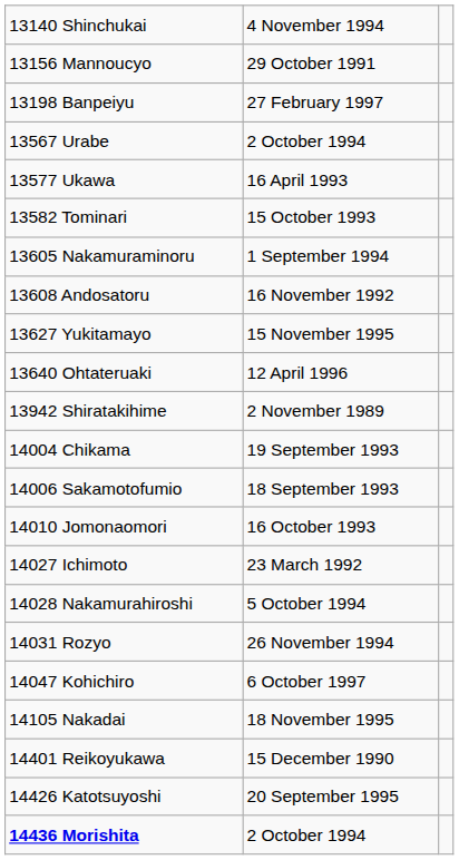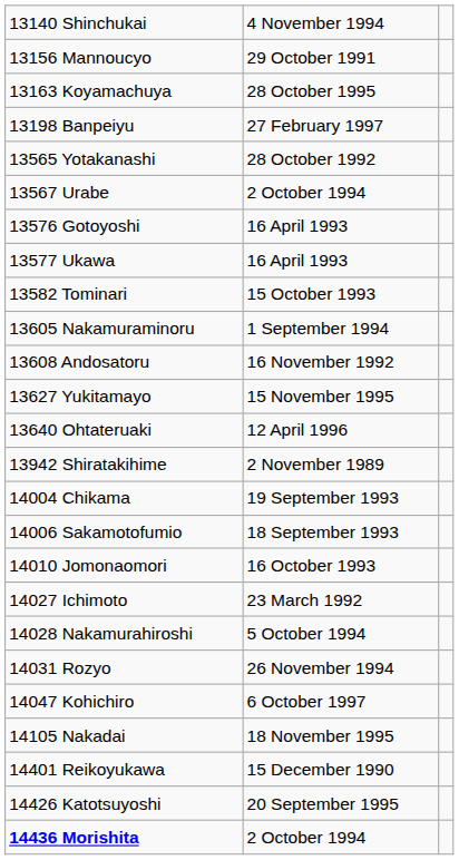+ row: 13163 Koyamachuya | 28 October 1995
+ row: 13565 Yotakanashi | 28 October 1992
+ row: 13576 Gotoyoshi | 16 April 1993
